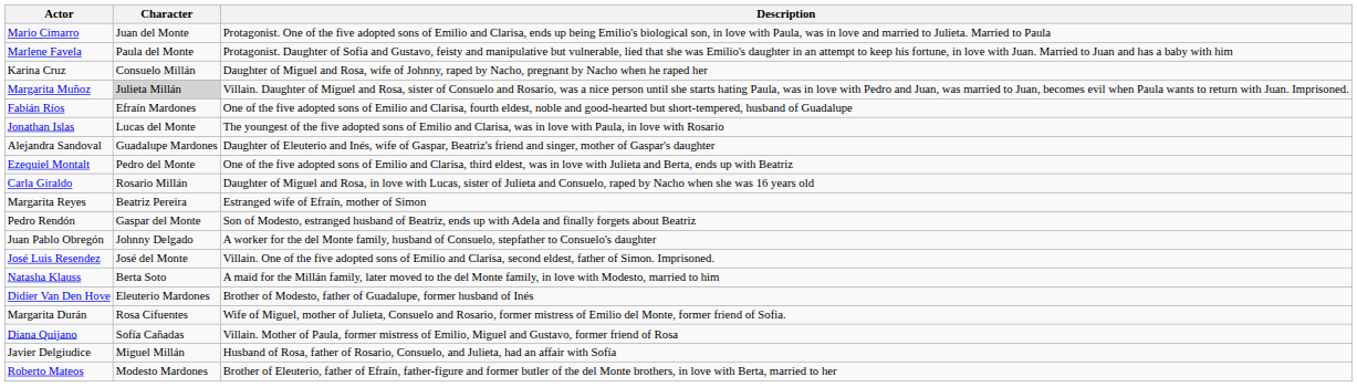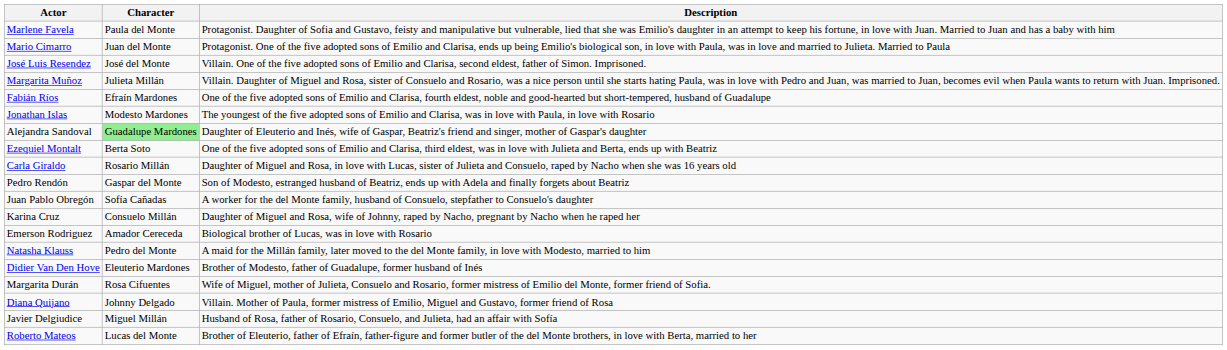rows swapped: Marlene Favela <-> Mario Cimarro
rows swapped: José Luis Resendez <-> Karina Cruz
Margarita Muñoz | Character: lightgrey background -> no background
Jonathan Islas | Character: Lucas del Monte -> Modesto Mardones
Alejandra Sandoval | Character: no background -> lightgreen background
Ezequiel Montalt | Character: Pedro del Monte -> Berta Soto
- row: Margarita Reyes | Beatriz Pereira | Estranged wife of Efraín, mother of Simon
Juan Pablo Obregón | Character: Johnny Delgado -> Sofía Cañadas
+ row: Emerson Rodriguez | Amador Cereceda | Biological brother of Lucas, was in love with Rosario
Natasha Klauss | Character: Berta Soto -> Pedro del Monte
Diana Quijano | Character: Sofía Cañadas -> Johnny Delgado
Roberto Mateos | Character: Modesto Mardones -> Lucas del Monte
